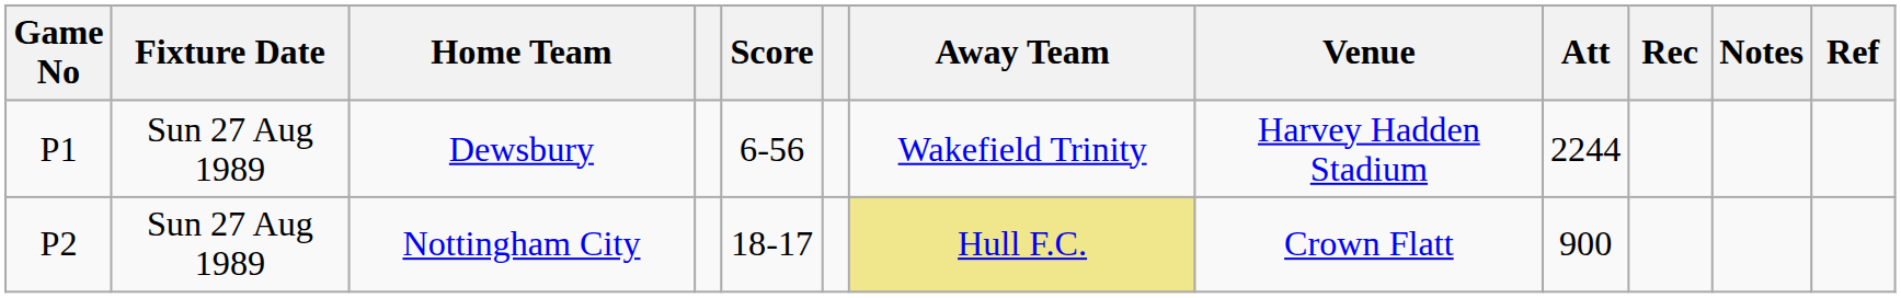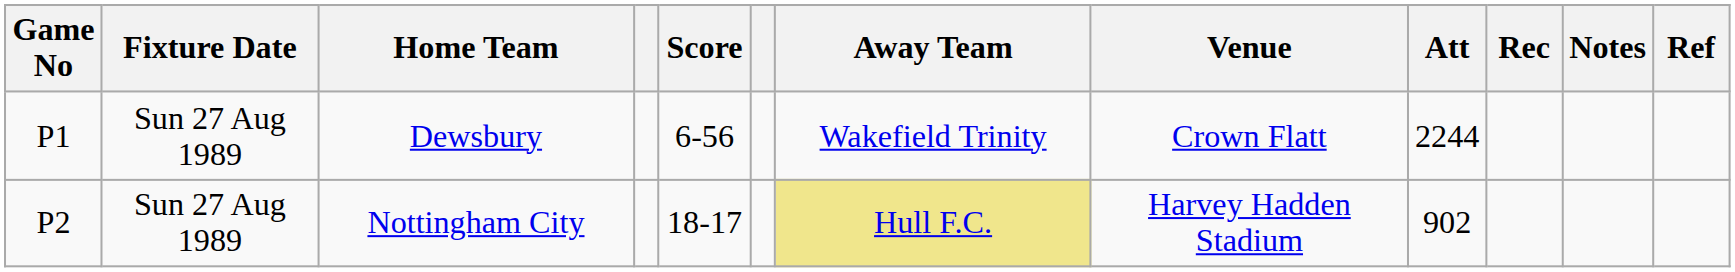Dewsbury | Venue: Harvey Hadden Stadium -> Crown Flatt
Nottingham City | Venue: Crown Flatt -> Harvey Hadden Stadium
Nottingham City | Att: 900 -> 902
